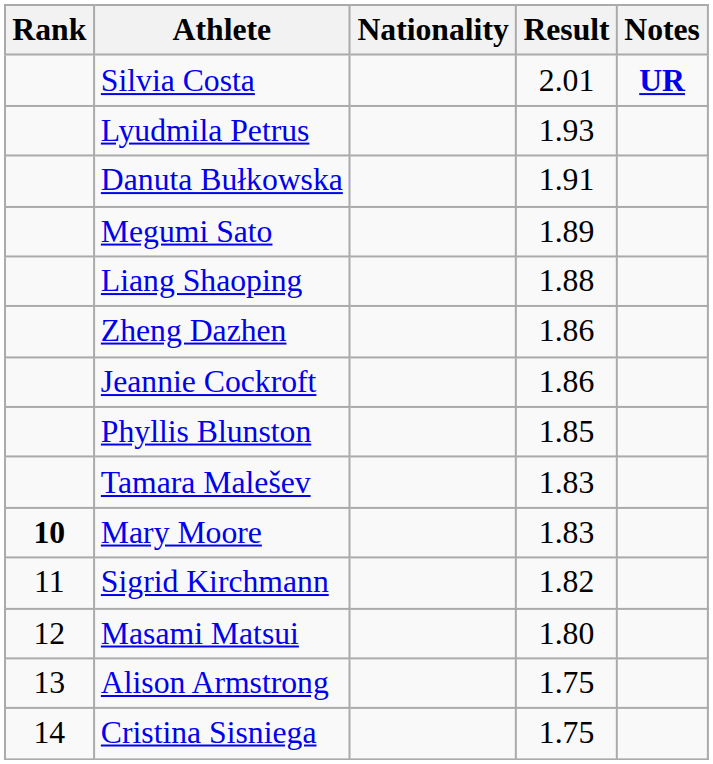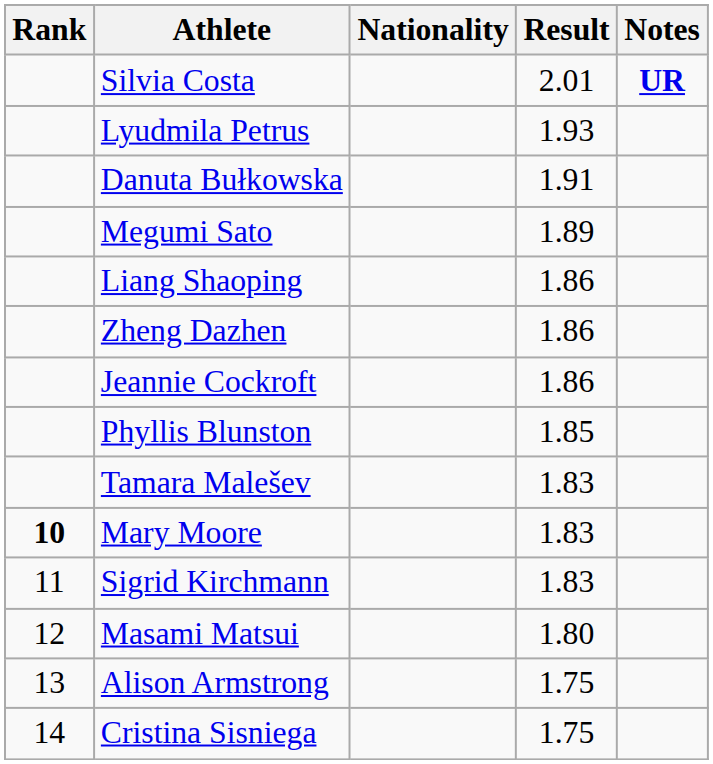Liang Shaoping | Result: 1.88 -> 1.86
Sigrid Kirchmann | Result: 1.82 -> 1.83
